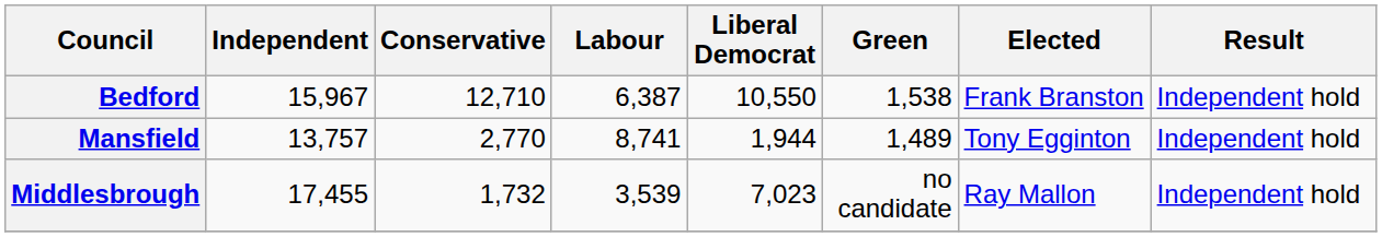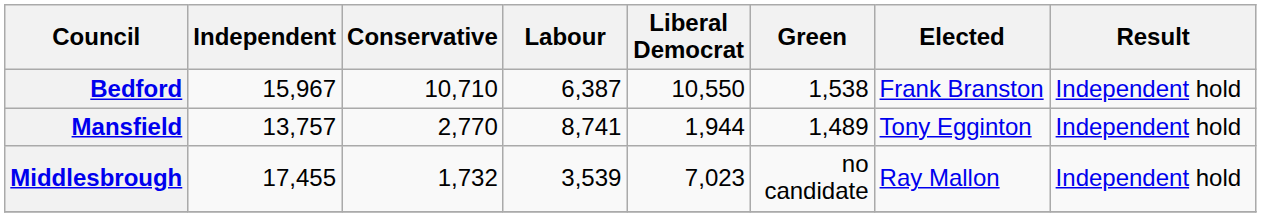Bedford | Conservative: 12,710 -> 10,710
